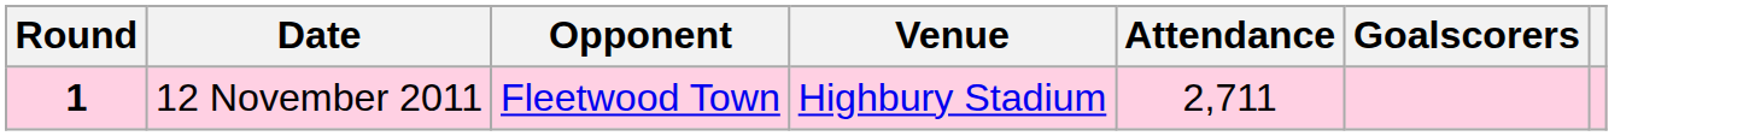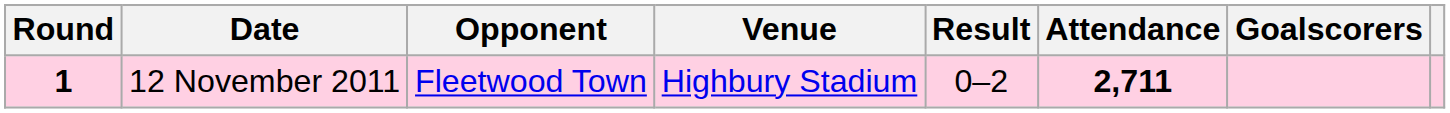+ column: Result | 0–2
12 November 2011 | Attendance: normal -> bold
